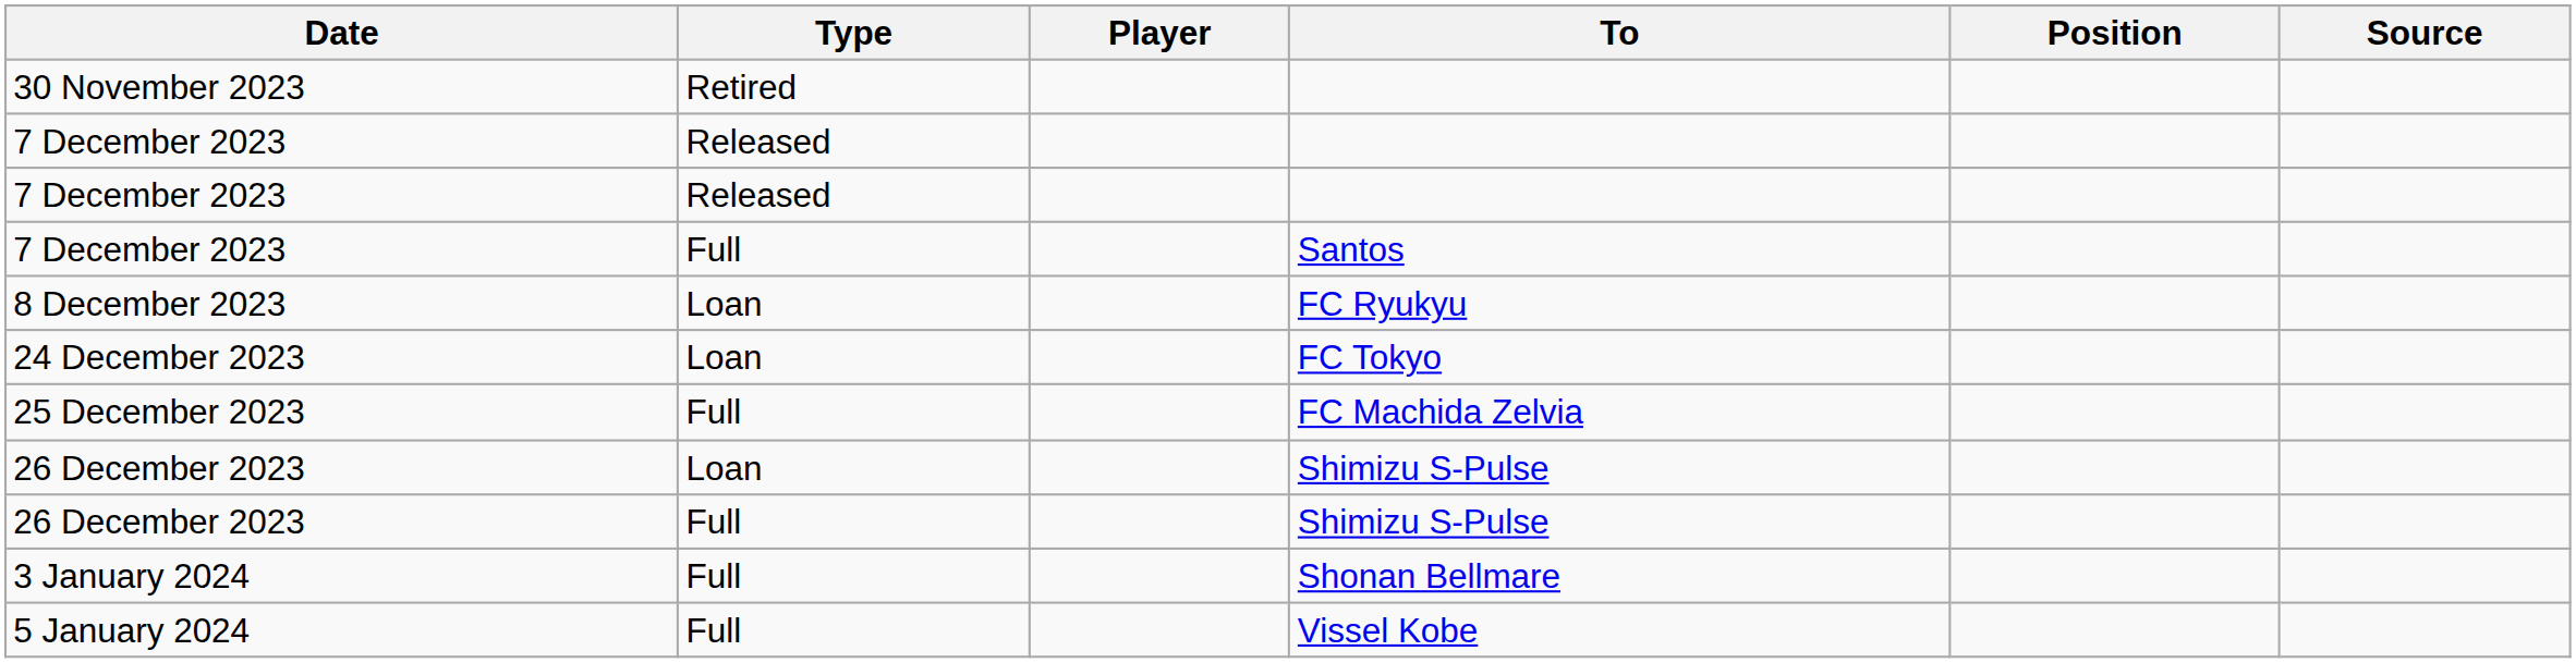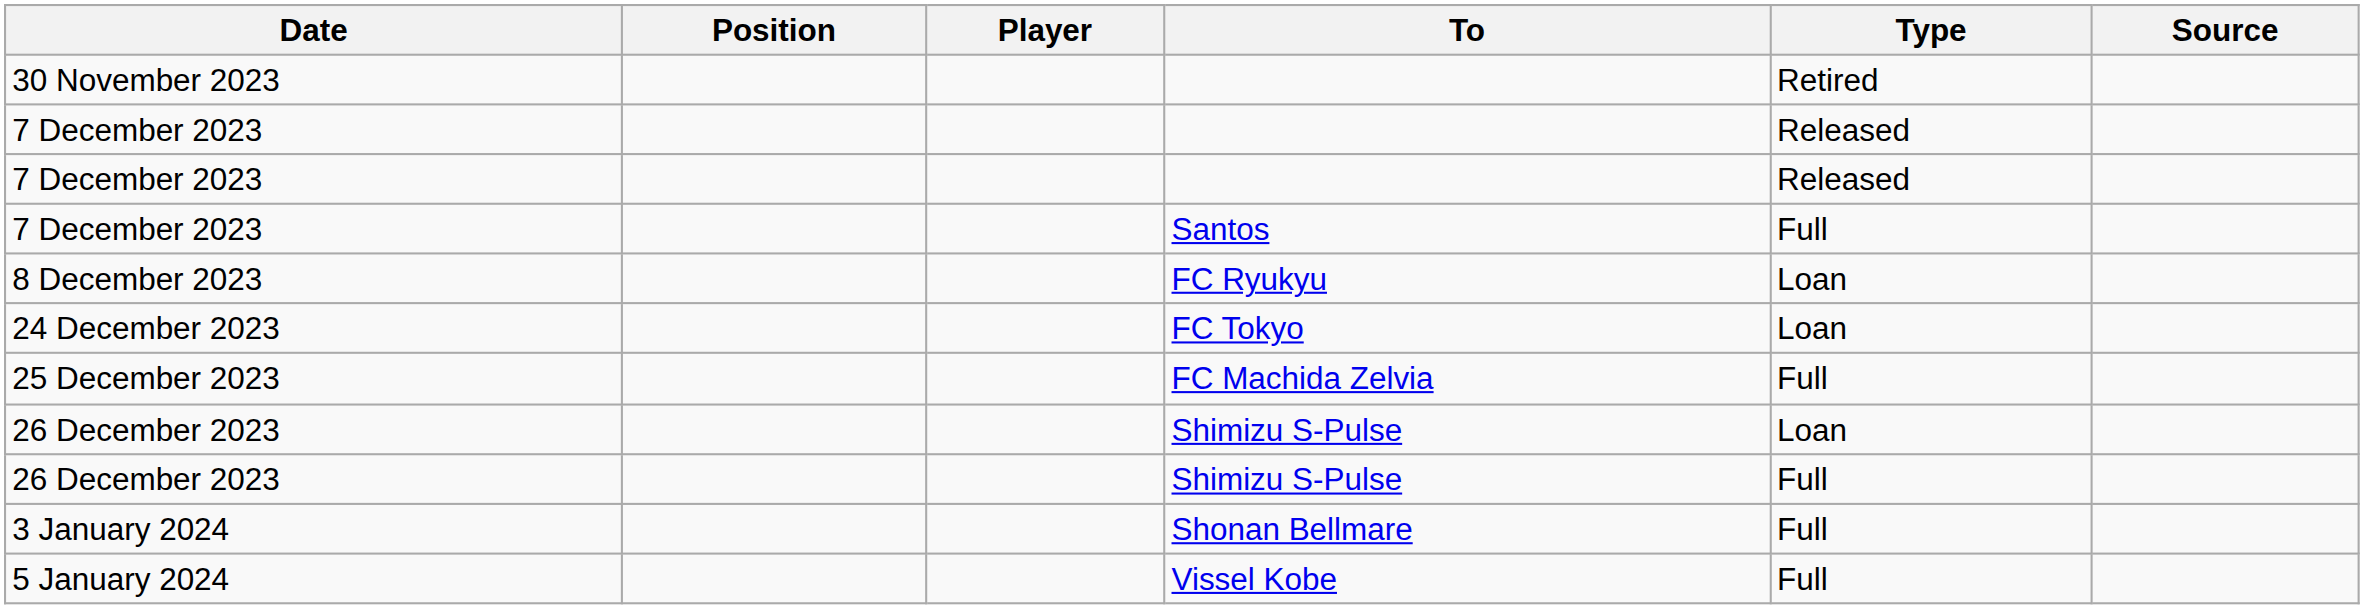columns swapped: Position <-> Type
